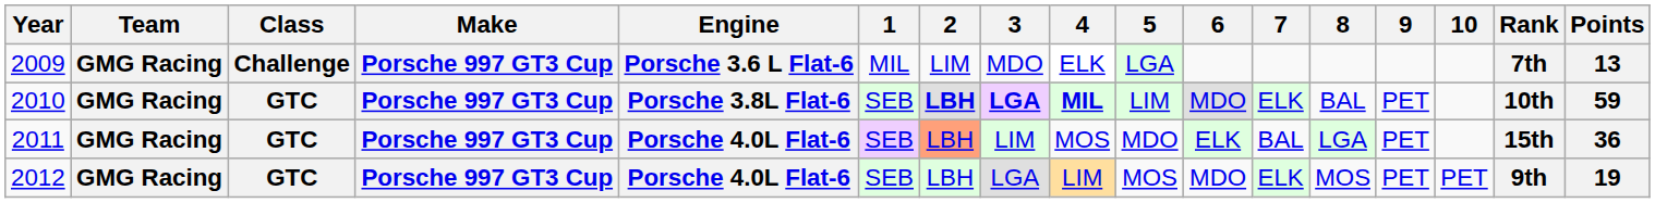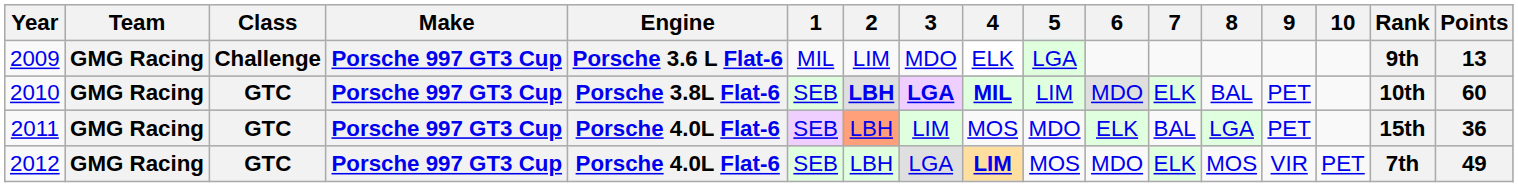2009 | Rank: 7th -> 9th
2010 | Points: 59 -> 60
2012 | 4: normal -> bold
2012 | 9: PET -> VIR
2012 | Rank: 9th -> 7th
2012 | Points: 19 -> 49
